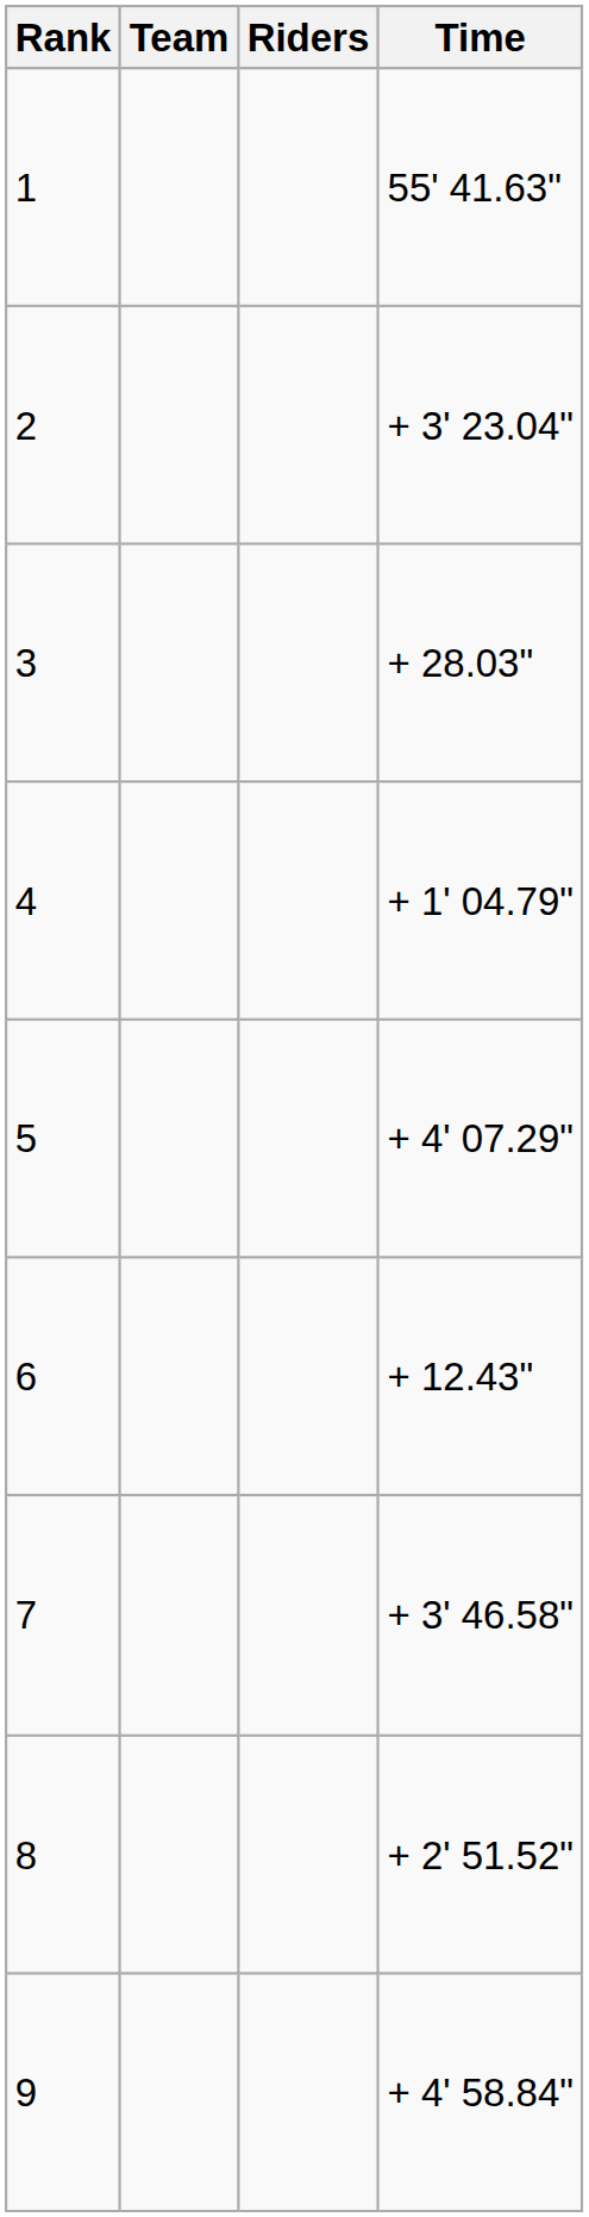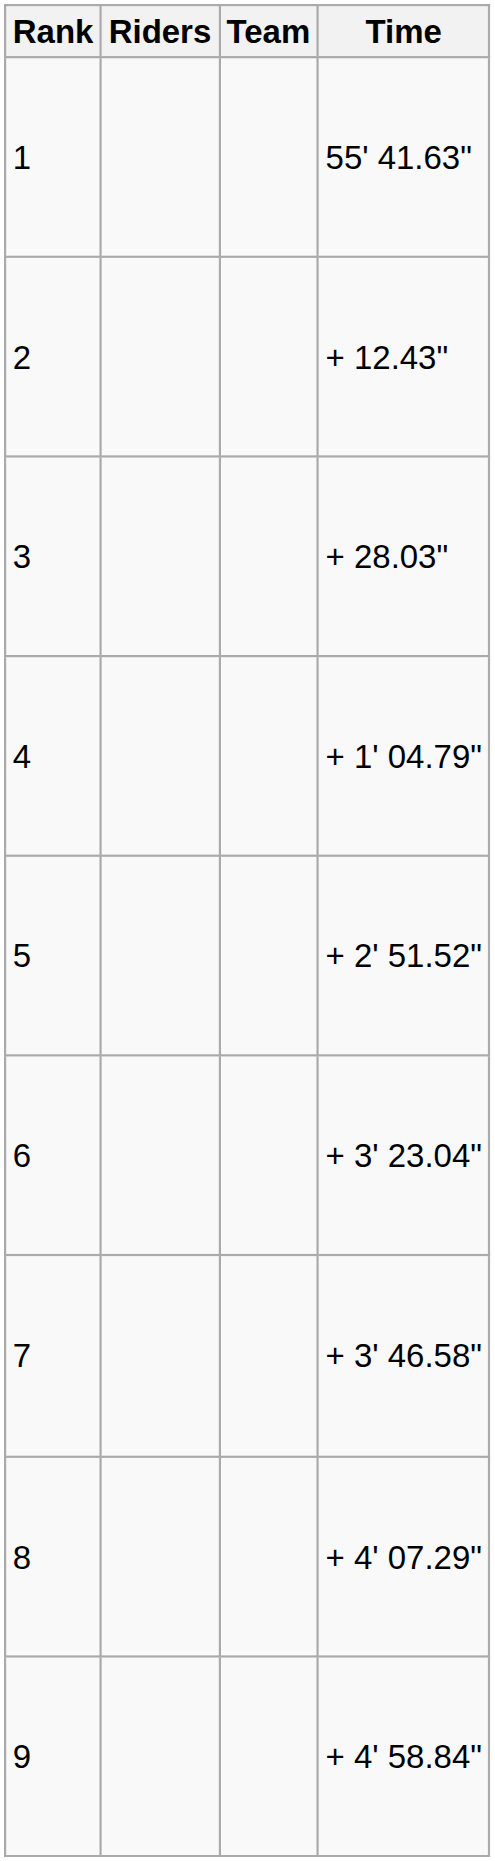columns swapped: Team <-> Riders
2 | Time: + 3' 23.04" -> + 12.43"
5 | Time: + 4' 07.29" -> + 2' 51.52"
6 | Time: + 12.43" -> + 3' 23.04"
8 | Time: + 2' 51.52" -> + 4' 07.29"
